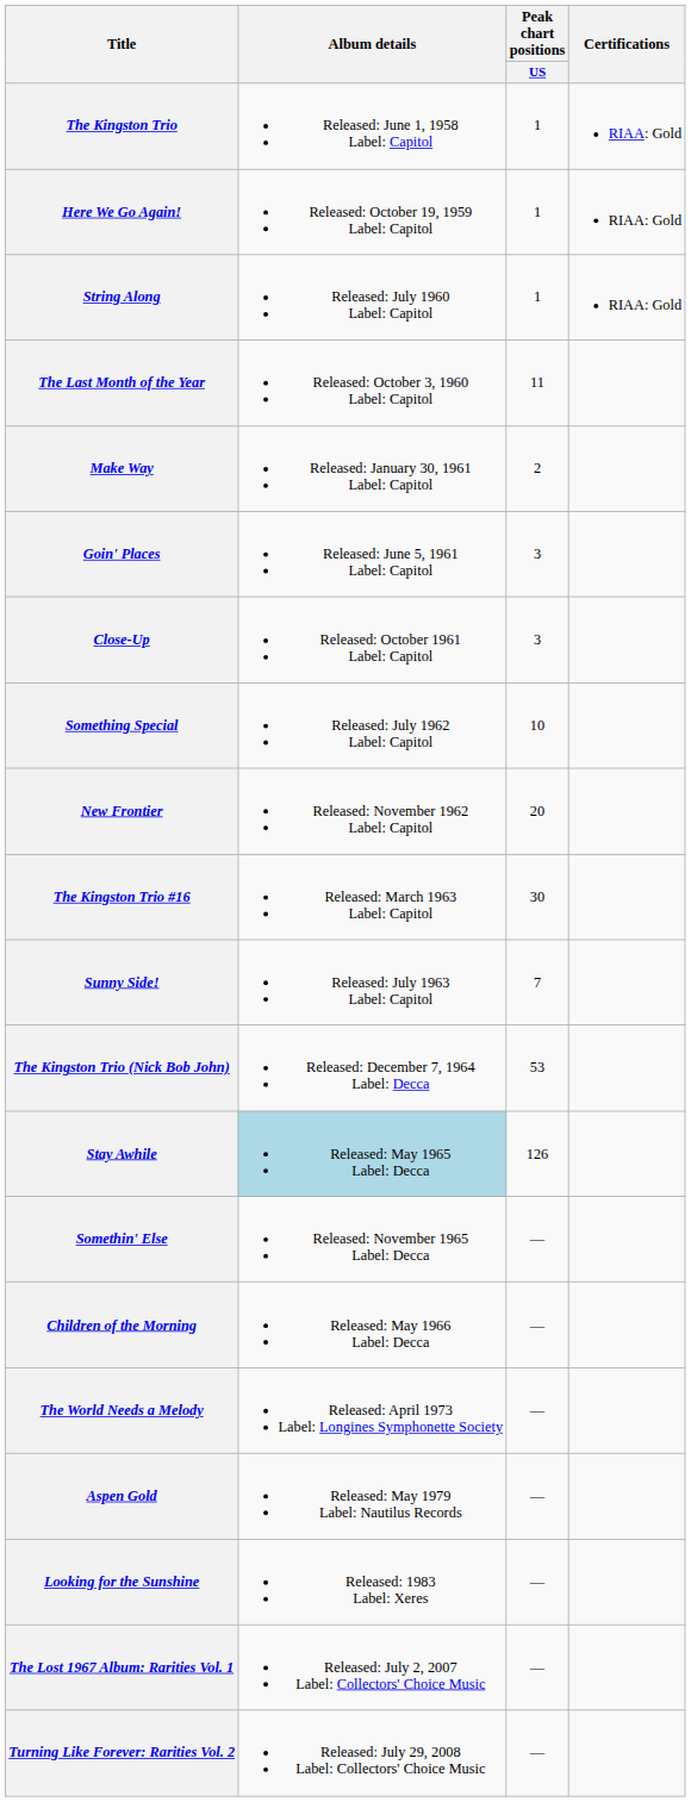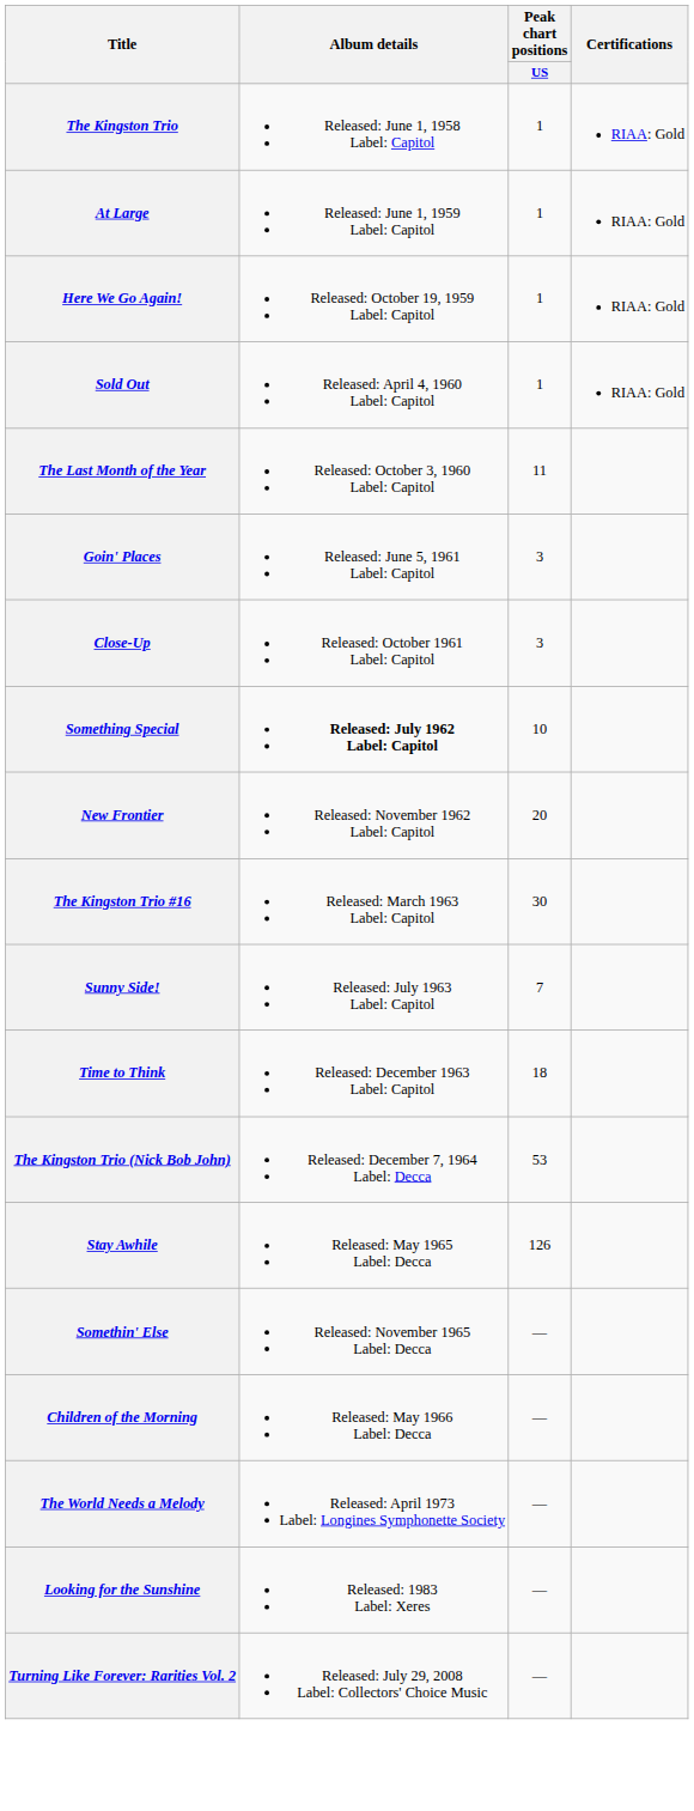+ row: At Large | Released: June 1, 1959 Label: Capitol | 1 | RIAA: Gold
+ row: Sold Out | Released: April 4, 1960 Label: Capitol | 1 | RIAA: Gold
- row: String Along | Released: July 1960 Label: Capitol | 1 | RIAA: Gold
- row: Make Way | Released: January 30, 1961 Label: Capitol | 2
Something Special | Album details: normal -> bold
+ row: Time to Think | Released: December 1963 Label: Capitol | 18
Stay Awhile | Album details: lightblue background -> no background
- row: Aspen Gold | Released: May 1979 Label: Nautilus Records | —
- row: The Lost 1967 Album: Rarities Vol. 1 | Released: July 2, 2007 Label: Collectors' Choice Music | —
